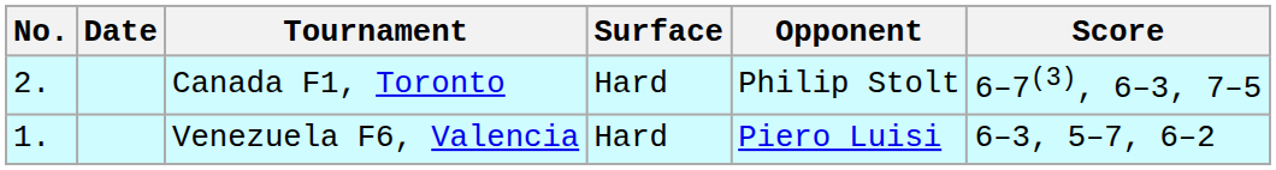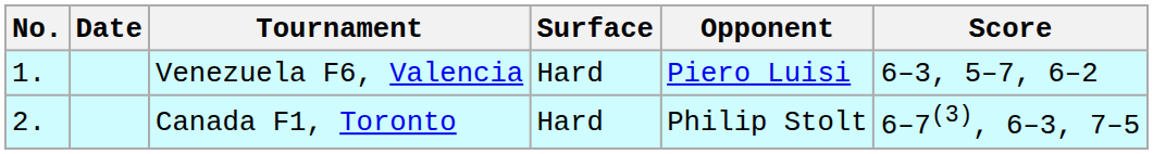rows swapped: Venezuela F6, Valencia <-> Canada F1, Toronto
